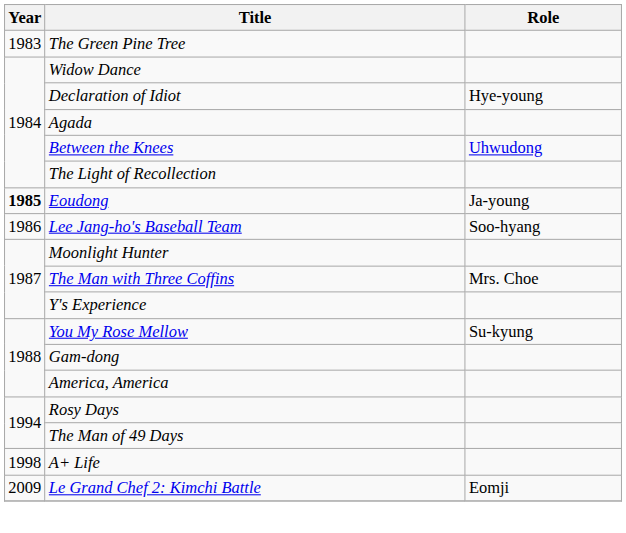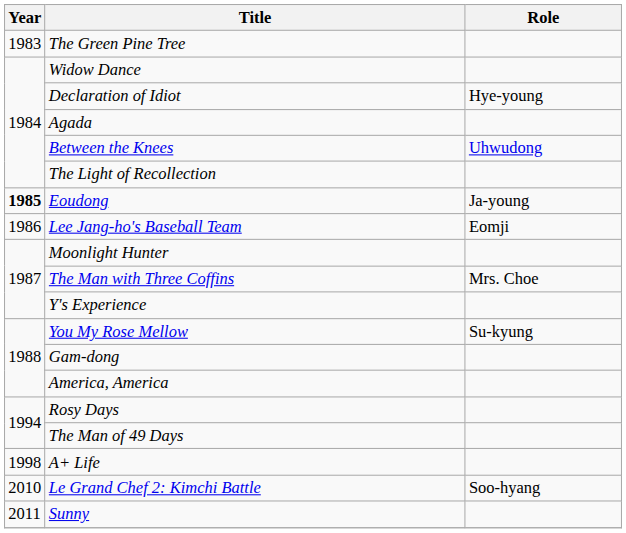Lee Jang-ho's Baseball Team | Role: Soo-hyang -> Eomji
Le Grand Chef 2: Kimchi Battle | Year: 2009 -> 2010
Le Grand Chef 2: Kimchi Battle | Role: Eomji -> Soo-hyang
+ row: 2011 | Sunny
